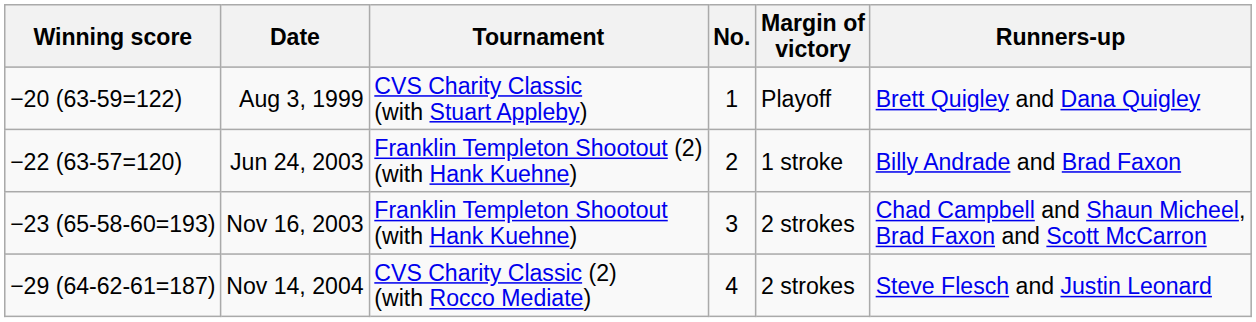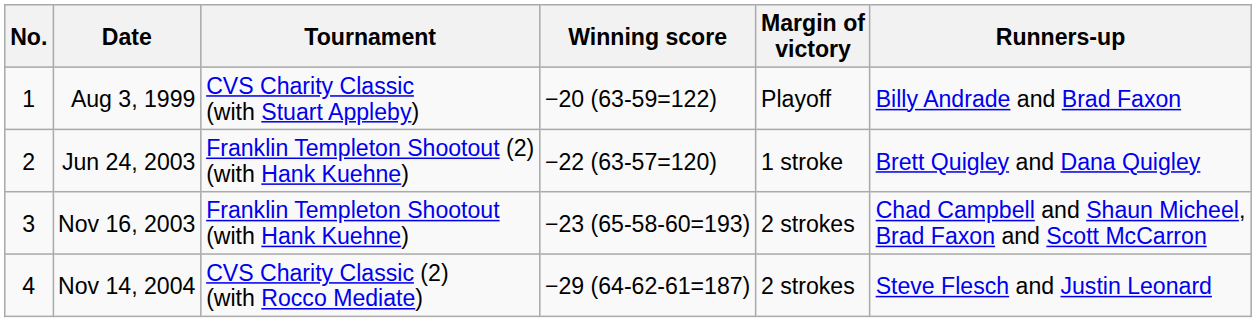columns swapped: No. <-> Winning score
Aug 3, 1999 | Runners-up: Brett Quigley and Dana Quigley -> Billy Andrade and Brad Faxon
Jun 24, 2003 | Runners-up: Billy Andrade and Brad Faxon -> Brett Quigley and Dana Quigley
